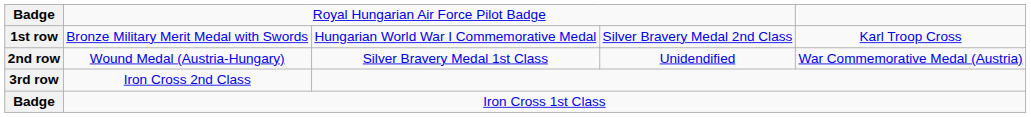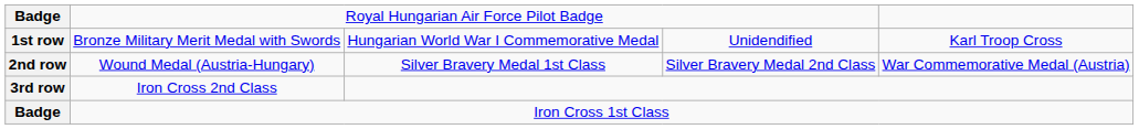1st row | column 4: Silver Bravery Medal 2nd Class -> Unidendified
2nd row | column 4: Unidendified -> Silver Bravery Medal 2nd Class
